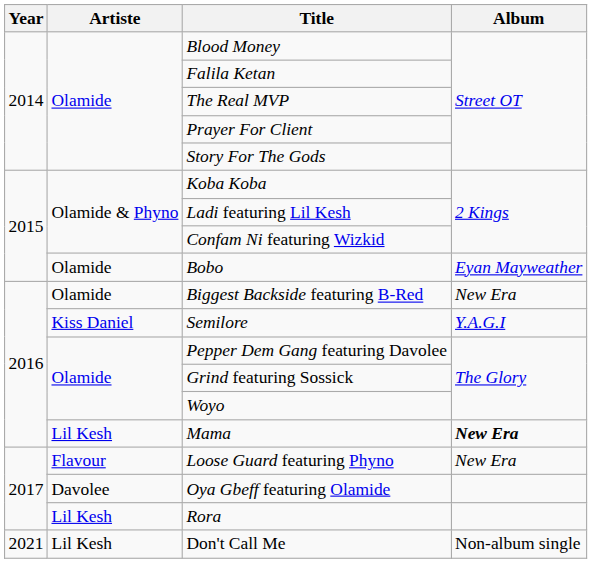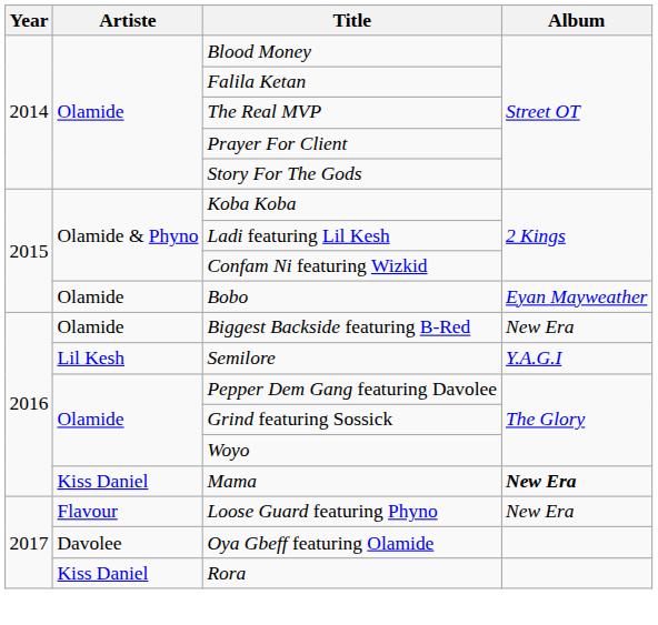Semilore | Artiste: Kiss Daniel -> Lil Kesh
Mama | Artiste: Lil Kesh -> Kiss Daniel
Rora | Artiste: Lil Kesh -> Kiss Daniel
- row: 2021 | Lil Kesh | Don't Call Me | Non-album single
